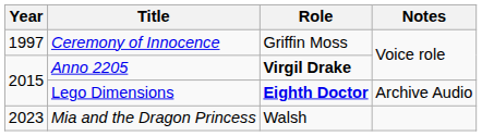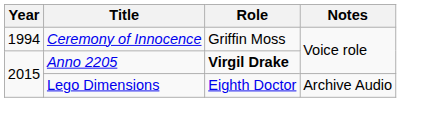Ceremony of Innocence | Year: 1997 -> 1994
Lego Dimensions | Role: bold -> normal
- row: 2023 | Mia and the Dragon Princess | Walsh
